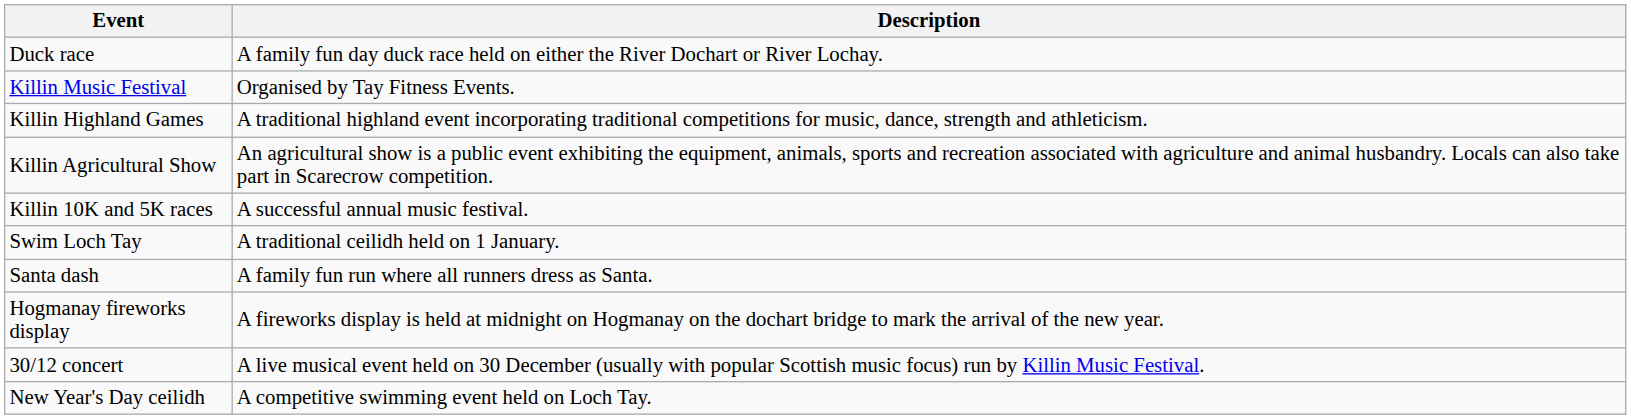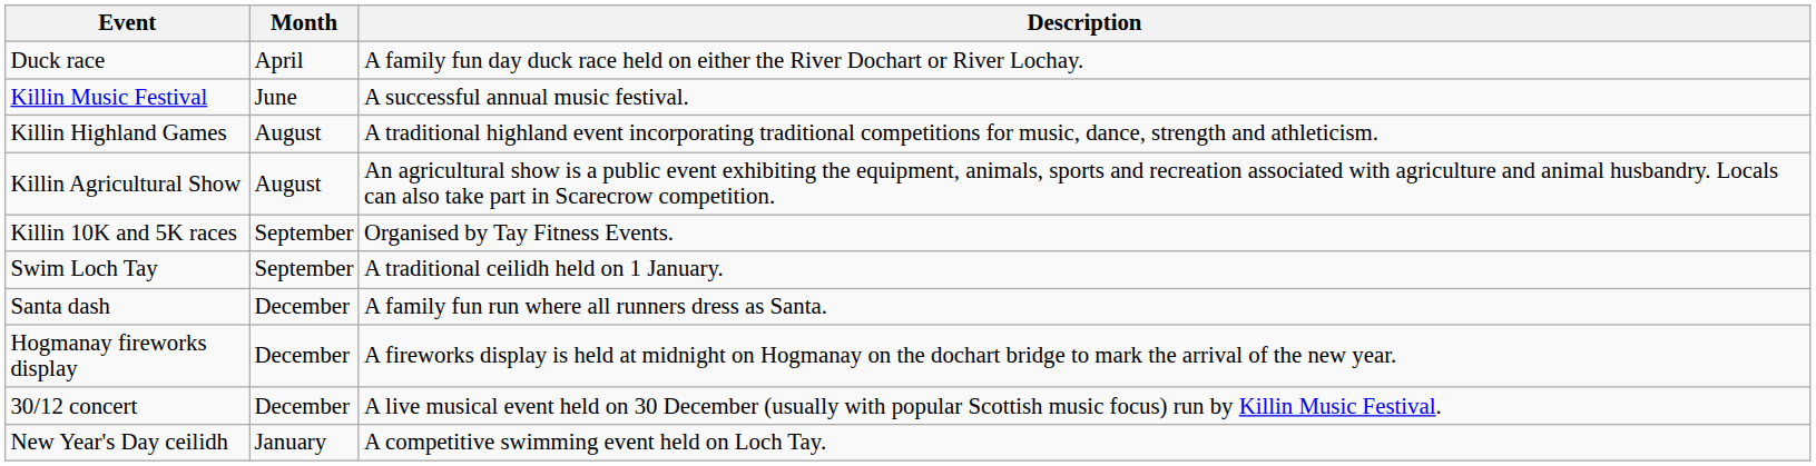+ column: Month | April | June | August | August | September | September | December | December | December | January
Killin Music Festival | Description: Organised by Tay Fitness Events. -> A successful annual music festival.
Killin 10K and 5K races | Description: A successful annual music festival. -> Organised by Tay Fitness Events.
